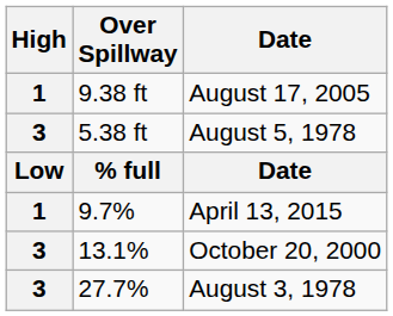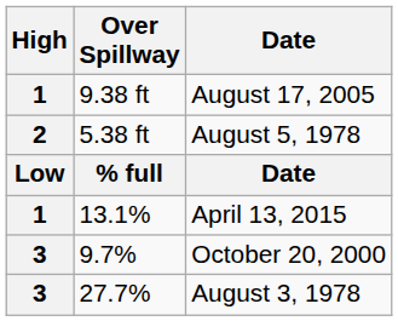August 5, 1978 | High: 3 -> 2
April 13, 2015 | Over Spillway: 9.7% -> 13.1%
October 20, 2000 | Over Spillway: 13.1% -> 9.7%
